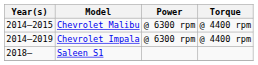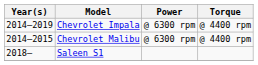rows swapped: Chevrolet Impala <-> Chevrolet Malibu
